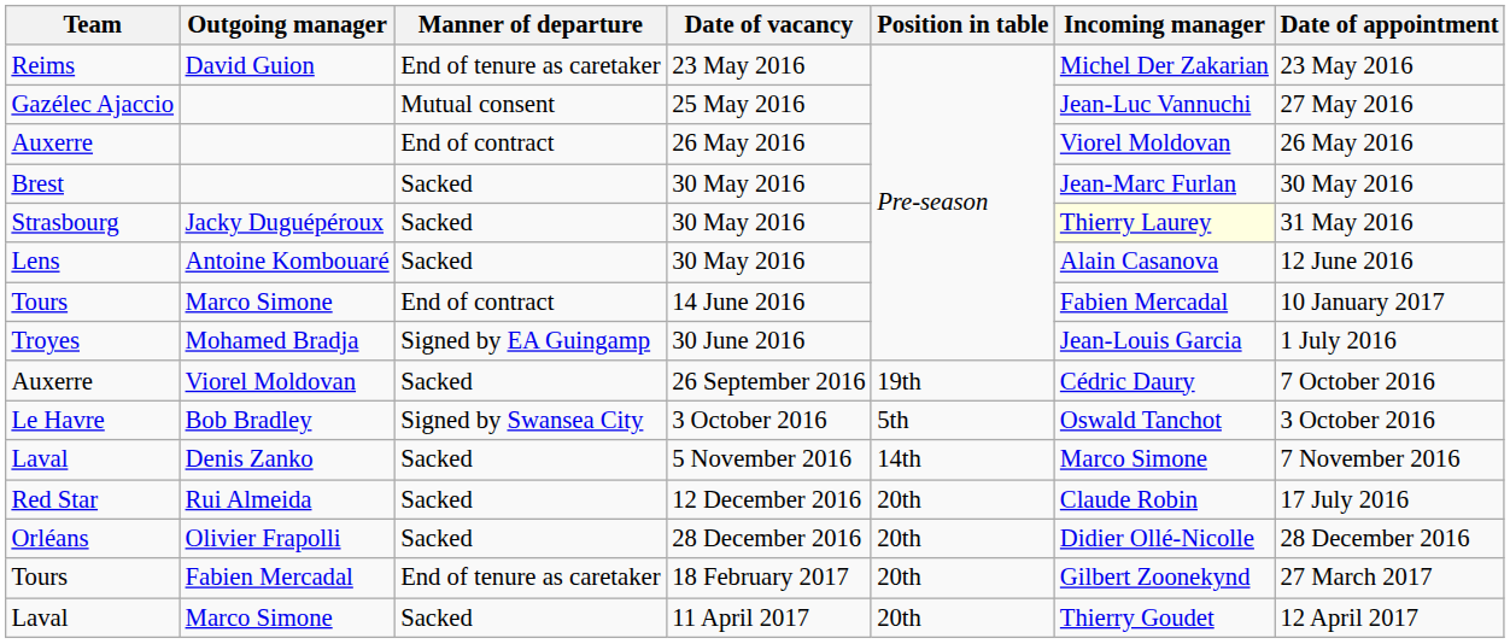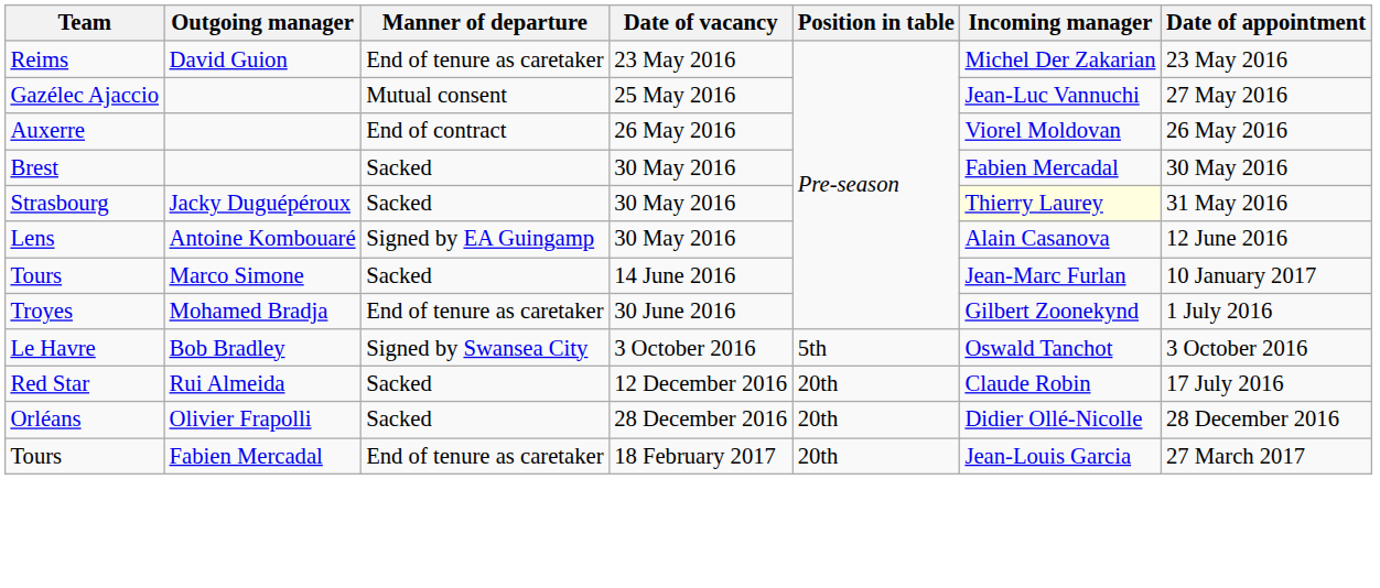Brest / 30 May 2016 | Incoming manager: Jean-Marc Furlan -> Fabien Mercadal
Lens / 30 May 2016 | Manner of departure: Sacked -> Signed by EA Guingamp
14 June 2016 | Manner of departure: End of contract -> Sacked
14 June 2016 | Incoming manager: Fabien Mercadal -> Jean-Marc Furlan
30 June 2016 | Manner of departure: Signed by EA Guingamp -> End of tenure as caretaker
30 June 2016 | Incoming manager: Jean-Louis Garcia -> Gilbert Zoonekynd
- row: Auxerre | Viorel Moldovan | Sacked | 26 September 2016 | 19th | Cédric Daury | 7 October 2016
- row: Laval | Denis Zanko | Sacked | 5 November 2016 | 14th | Marco Simone | 7 November 2016
18 February 2017 | Incoming manager: Gilbert Zoonekynd -> Jean-Louis Garcia
- row: Laval | Marco Simone | Sacked | 11 April 2017 | 20th | Thierry Goudet | 12 April 2017
